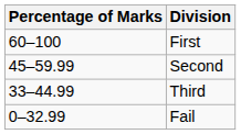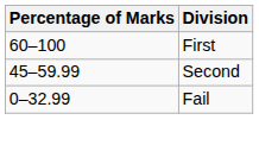- row: 33–44.99 | Third
